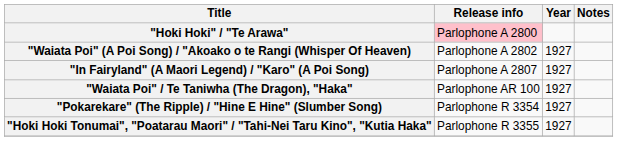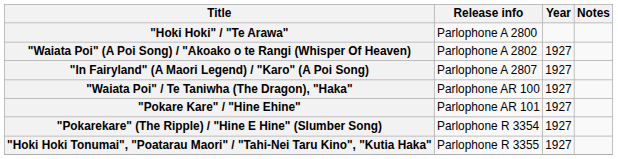"Hoki Hoki" / "Te Arawa" | Release info: pink background -> no background
+ row: "Pokare Kare" / "Hine Ehine" | Parlophone AR 101 | 1927
